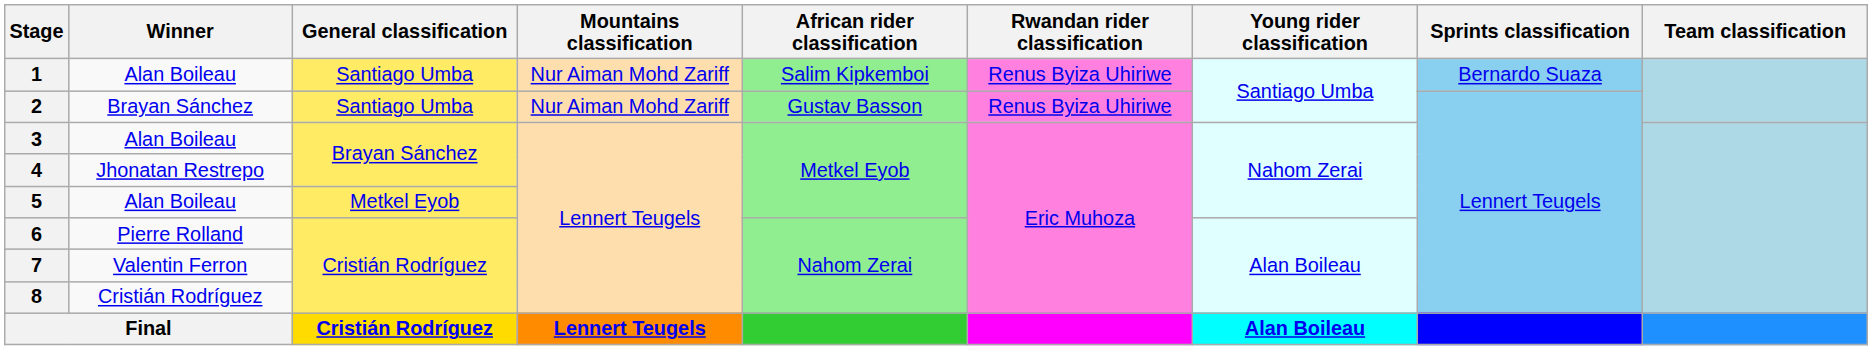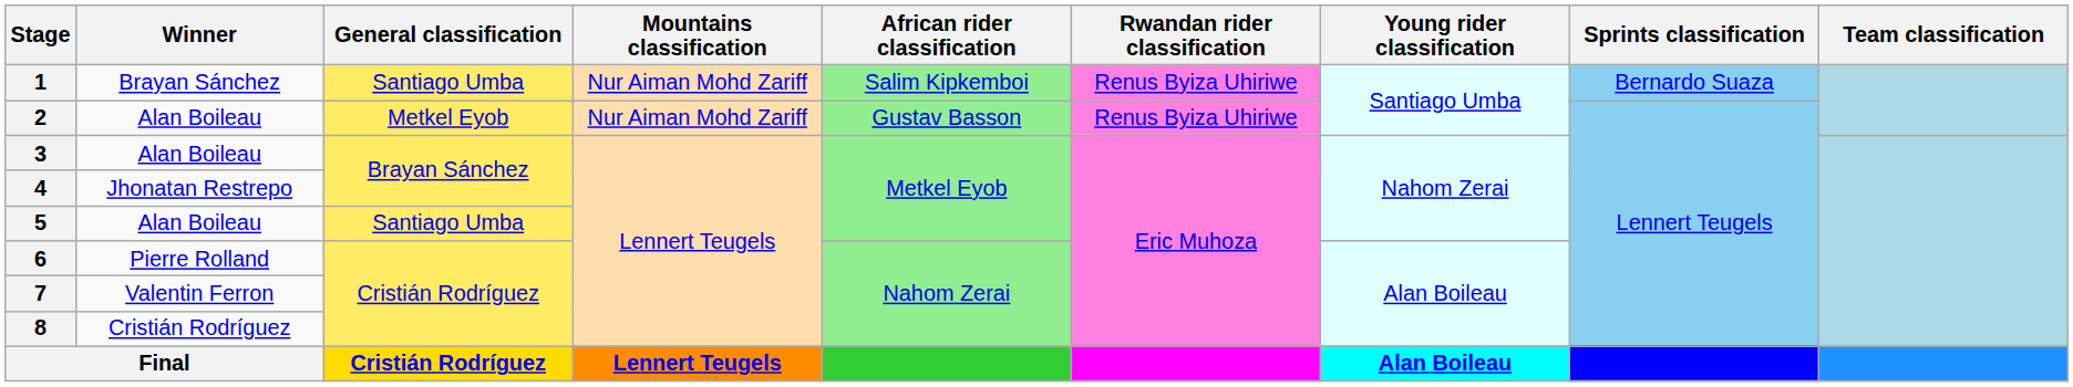1 | Winner: Alan Boileau -> Brayan Sánchez
2 | Winner: Brayan Sánchez -> Alan Boileau
2 | General classification: Santiago Umba -> Metkel Eyob
5 | General classification: Metkel Eyob -> Santiago Umba
